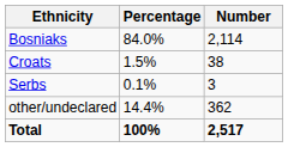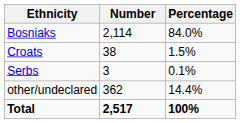columns swapped: Number <-> Percentage
